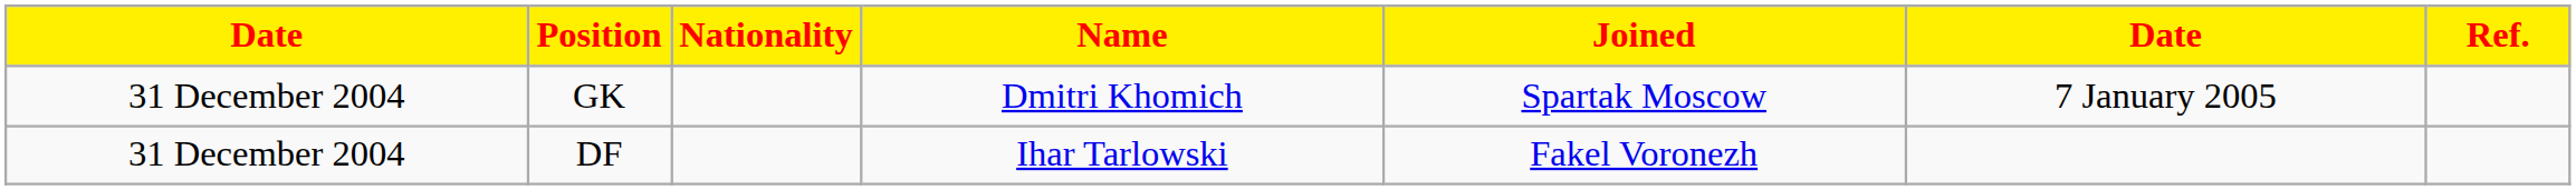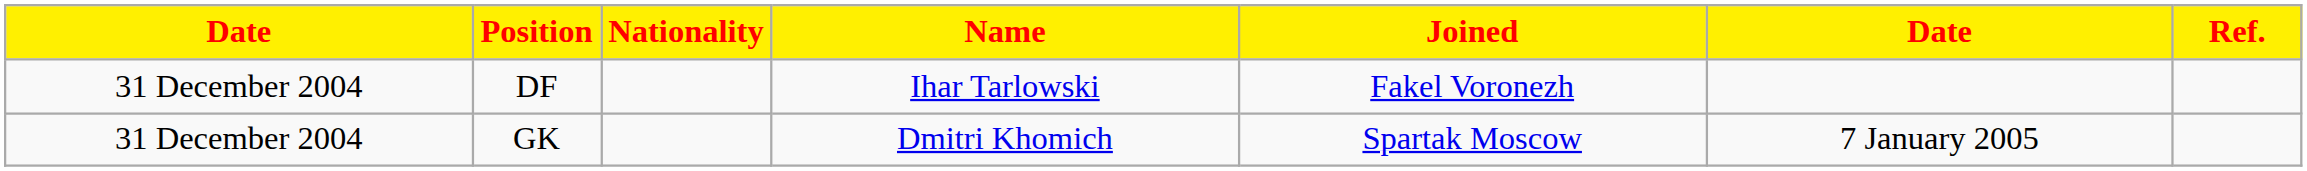rows swapped: GK <-> DF
